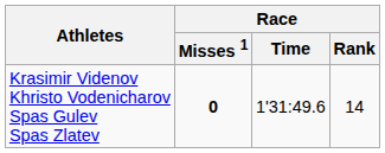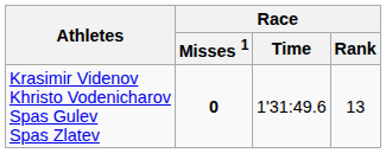Krasimir Videnov Khristo Vodenicharov Spas Gulev Spas Zlatev | Race / Rank: 14 -> 13
